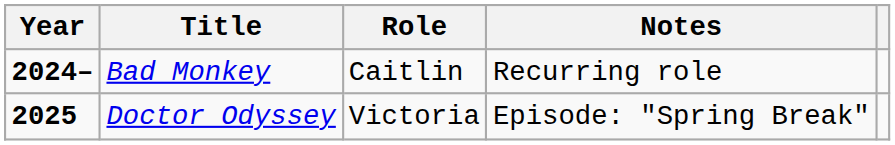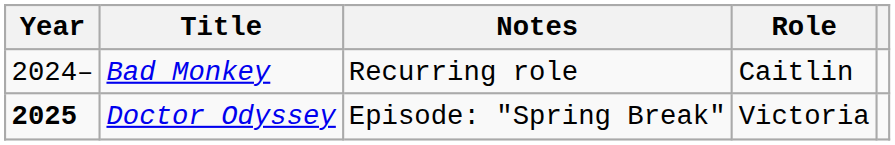columns swapped: Role <-> Notes
Bad Monkey | Year: bold -> normal
